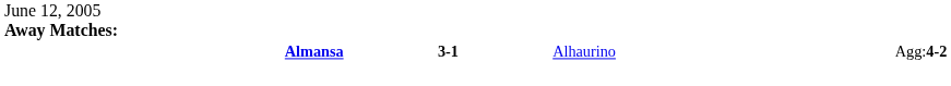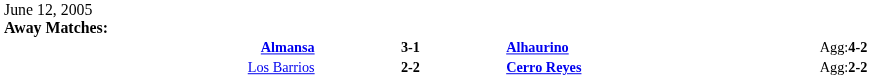Almansa | column 3: normal -> bold
+ row: Los Barrios | 2-2 | Cerro Reyes | Agg:2-2
